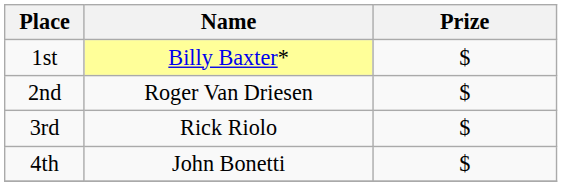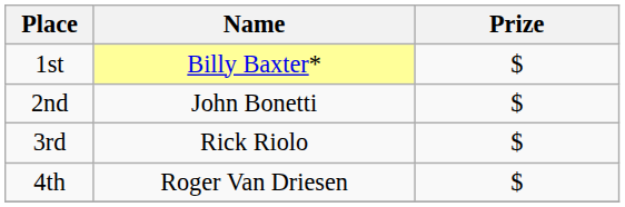2nd | Name: Roger Van Driesen -> John Bonetti
4th | Name: John Bonetti -> Roger Van Driesen
